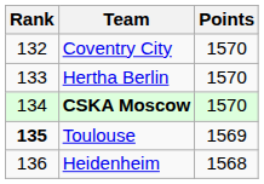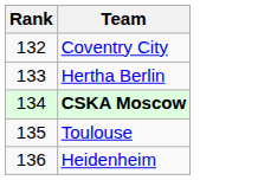- column: Points | 1570 | 1570 | 1570 | 1569 | 1568
Toulouse | Rank: bold -> normal
